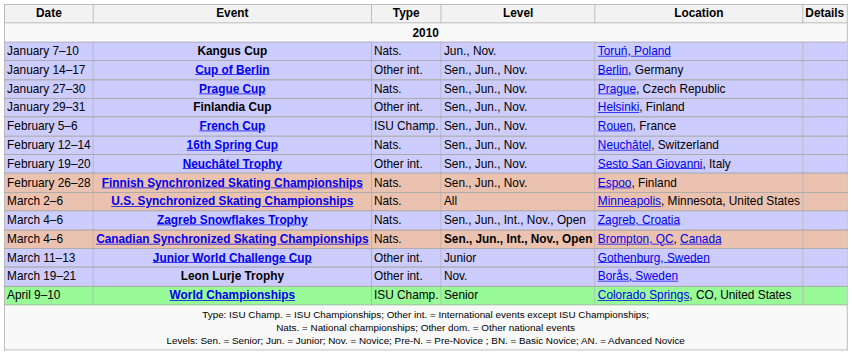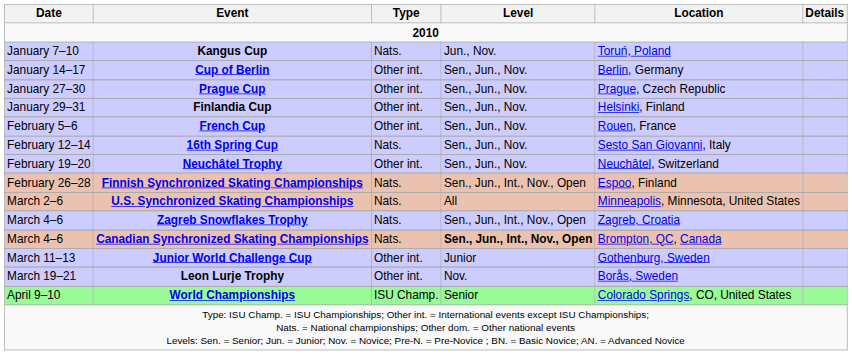Prague Cup | Type: Nats. -> Other int.
French Cup | Type: ISU Champ. -> Other int.
16th Spring Cup | Location: Neuchâtel, Switzerland -> Sesto San Giovanni, Italy
Neuchâtel Trophy | Location: Sesto San Giovanni, Italy -> Neuchâtel, Switzerland
Finnish Synchronized Skating Championships | Level: Sen., Jun., Nov. -> Sen., Jun., Int., Nov., Open
